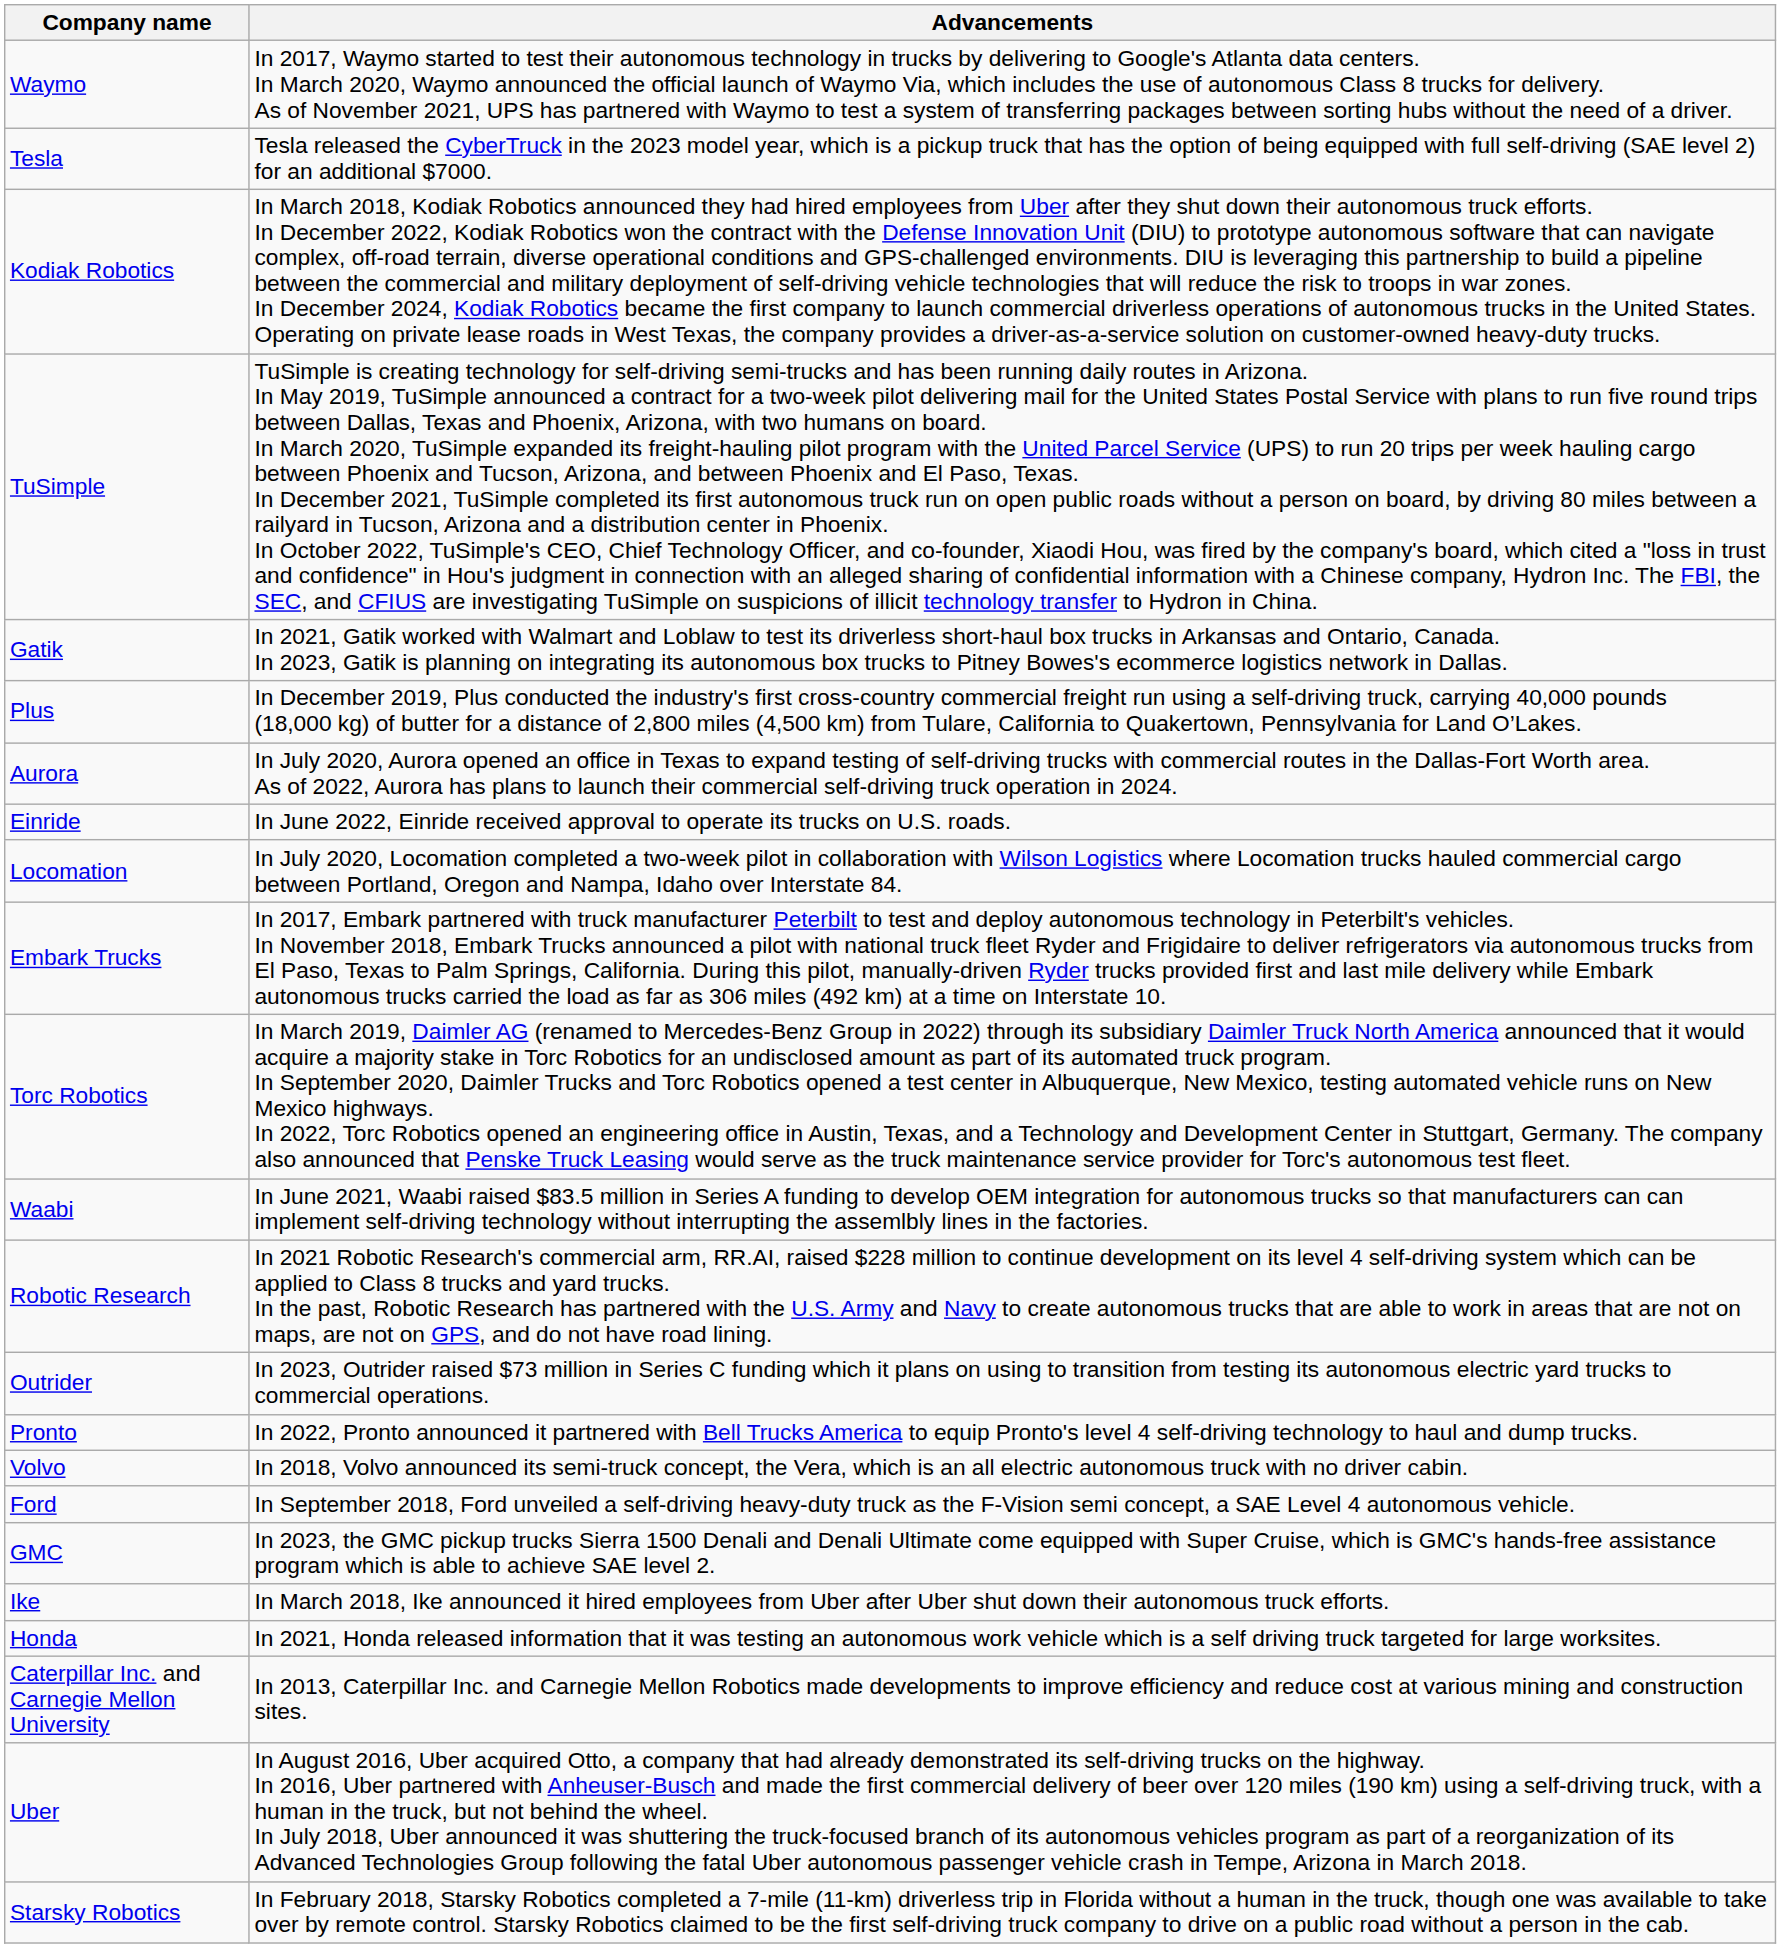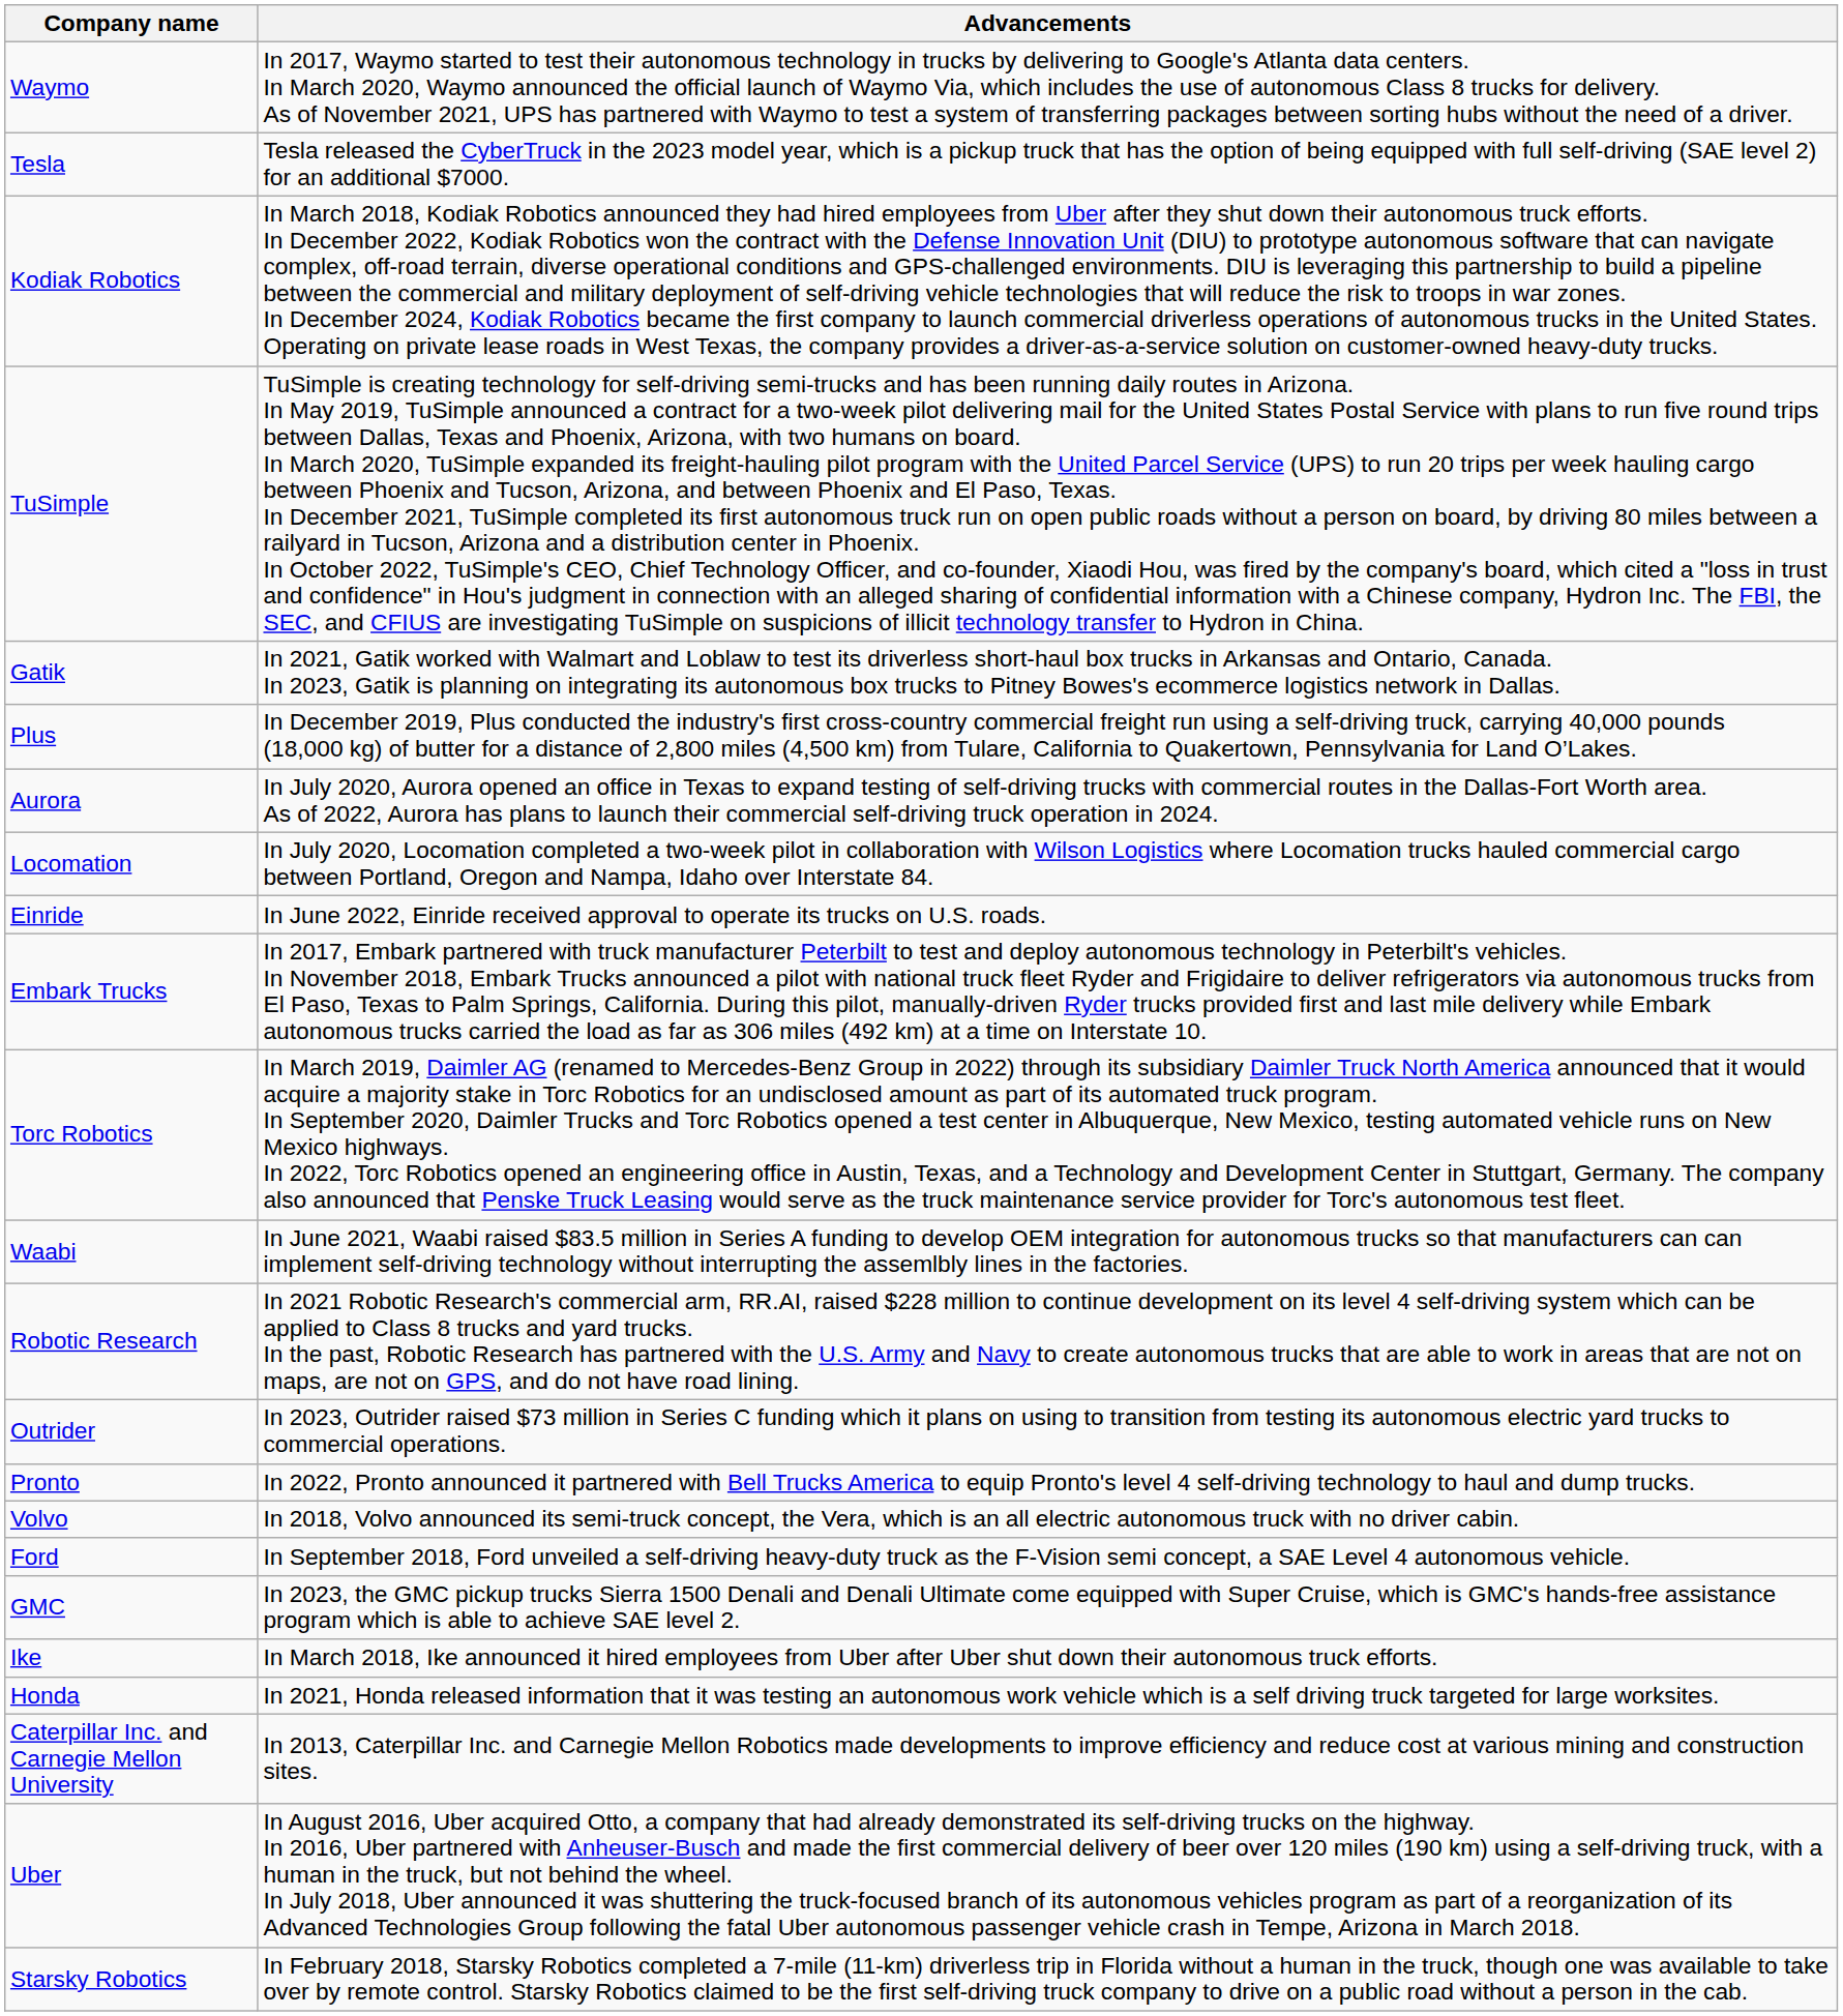rows swapped: Einride <-> Locomation
